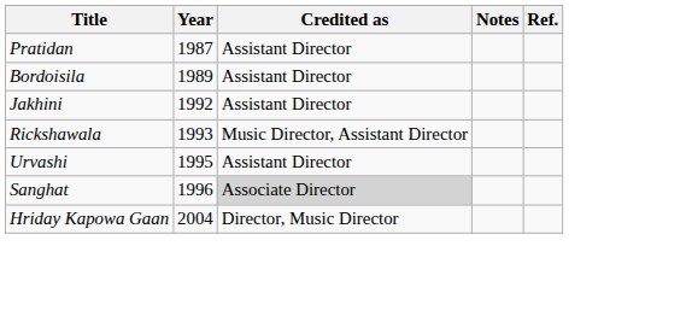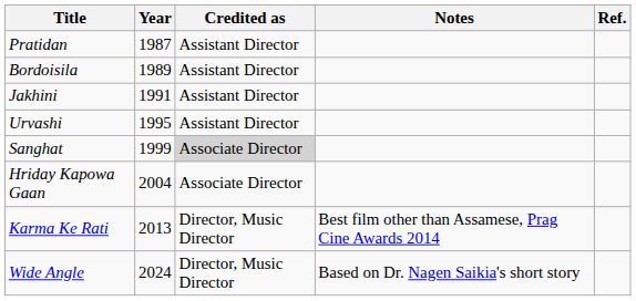Jakhini | Year: 1992 -> 1991
- row: Rickshawala | 1993 | Music Director, Assistant Director
Sanghat | Year: 1996 -> 1999
Hriday Kapowa Gaan | Credited as: Director, Music Director -> Associate Director
+ row: Karma Ke Rati | 2013 | Director, Music Director | Best film other than Assamese, Prag Cine Awards 2014
+ row: Wide Angle | 2024 | Director, Music Director | Based on Dr. Nagen Saikia's short story
